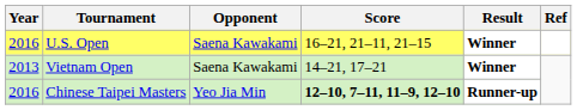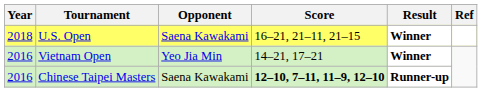U.S. Open | Year: 2016 -> 2018
Vietnam Open | Year: 2013 -> 2016
Vietnam Open | Opponent: Saena Kawakami -> Yeo Jia Min
Chinese Taipei Masters | Opponent: Yeo Jia Min -> Saena Kawakami
